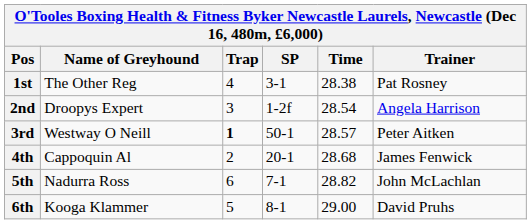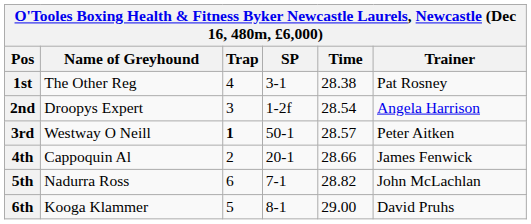4th | Time: 28.68 -> 28.66
